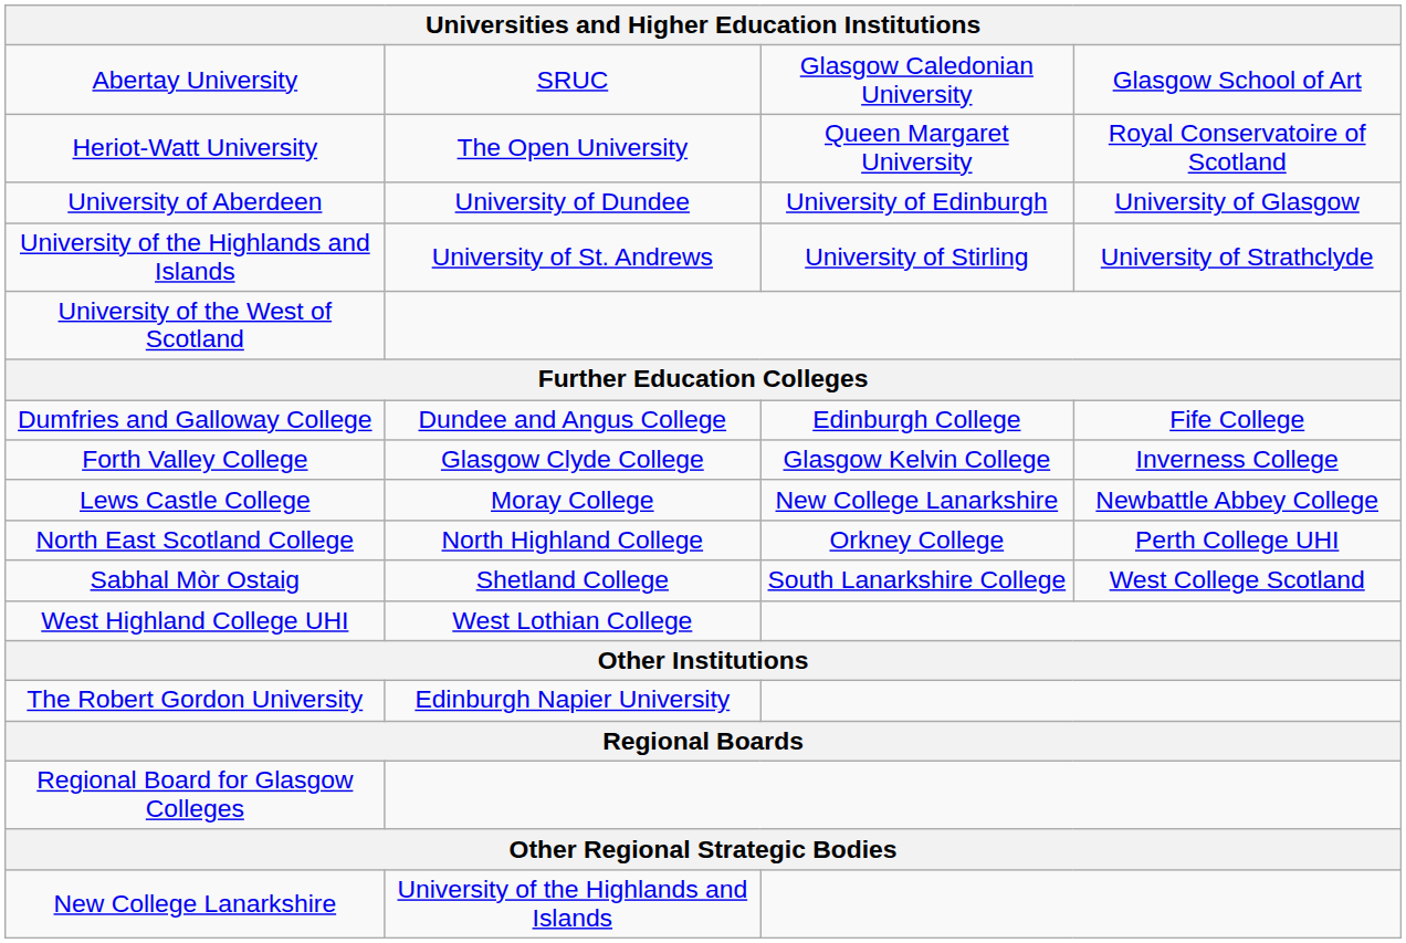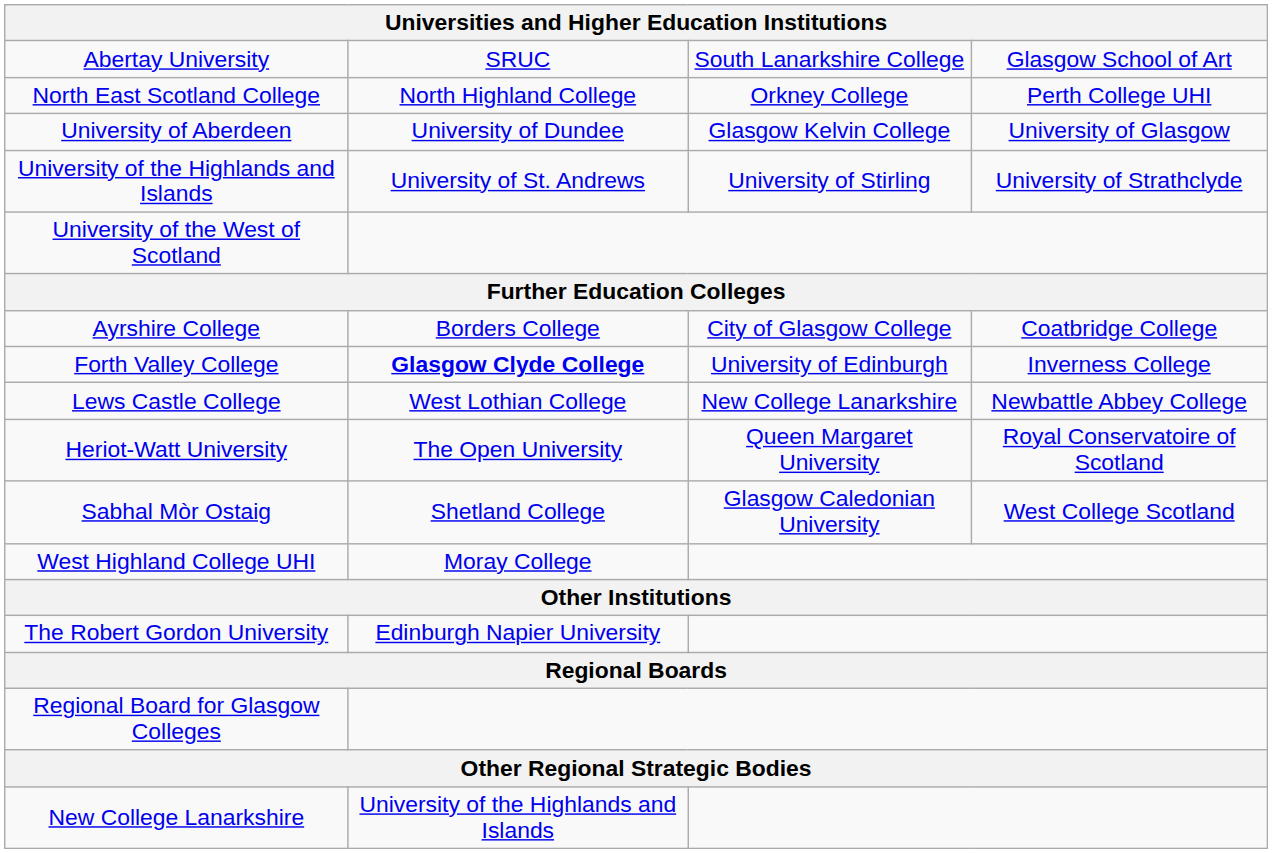Abertay University | column 3: Glasgow Caledonian University -> South Lanarkshire College
rows swapped: Heriot-Watt University <-> North East Scotland College
University of Aberdeen | column 3: University of Edinburgh -> Glasgow Kelvin College
+ row: Ayrshire College | Borders College | City of Glasgow College | Coatbridge College
- row: Dumfries and Galloway College | Dundee and Angus College | Edinburgh College | Fife College
Forth Valley College | column 2: normal -> bold
Forth Valley College | column 3: Glasgow Kelvin College -> University of Edinburgh
Lews Castle College | column 2: Moray College -> West Lothian College
Sabhal Mòr Ostaig | column 3: South Lanarkshire College -> Glasgow Caledonian University
West Highland College UHI | column 2: West Lothian College -> Moray College
